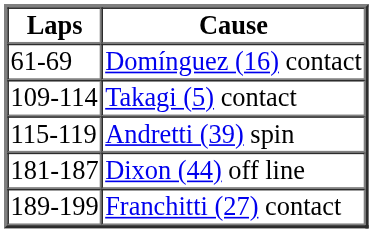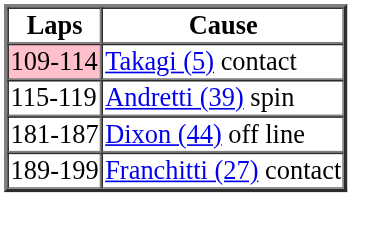- row: 61-69 | Domínguez (16) contact
Takagi (5) contact | Laps: no background -> pink background
